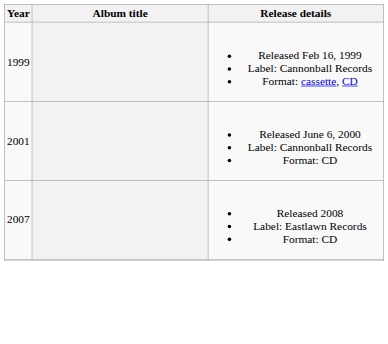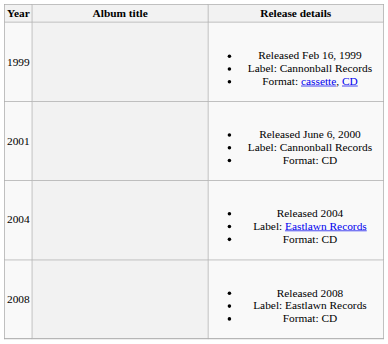+ row: 2004 | Released 2004 Label: Eastlawn Records Format: CD
Released 2008 Label: Eastlawn Records Format: CD | Year: 2007 -> 2008
